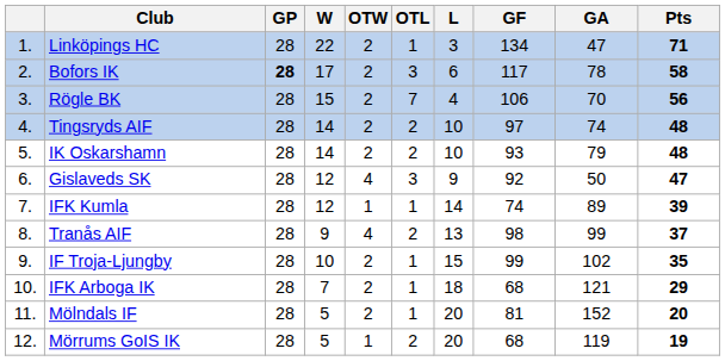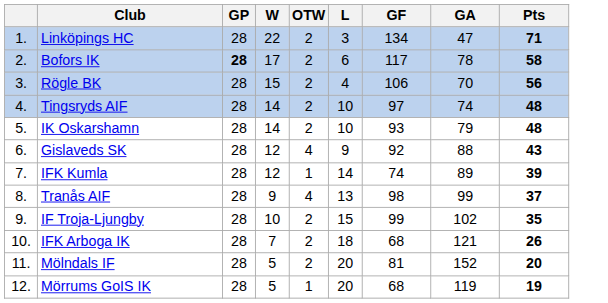- column: OTL | 1 | 3 | 7 | 2 | 2 | 3 | 1 | 2 | 1 | 1 | 1 | 2
Gislaveds SK | GA: 50 -> 88
Gislaveds SK | Pts: 47 -> 43
IFK Arboga IK | Pts: 29 -> 26
